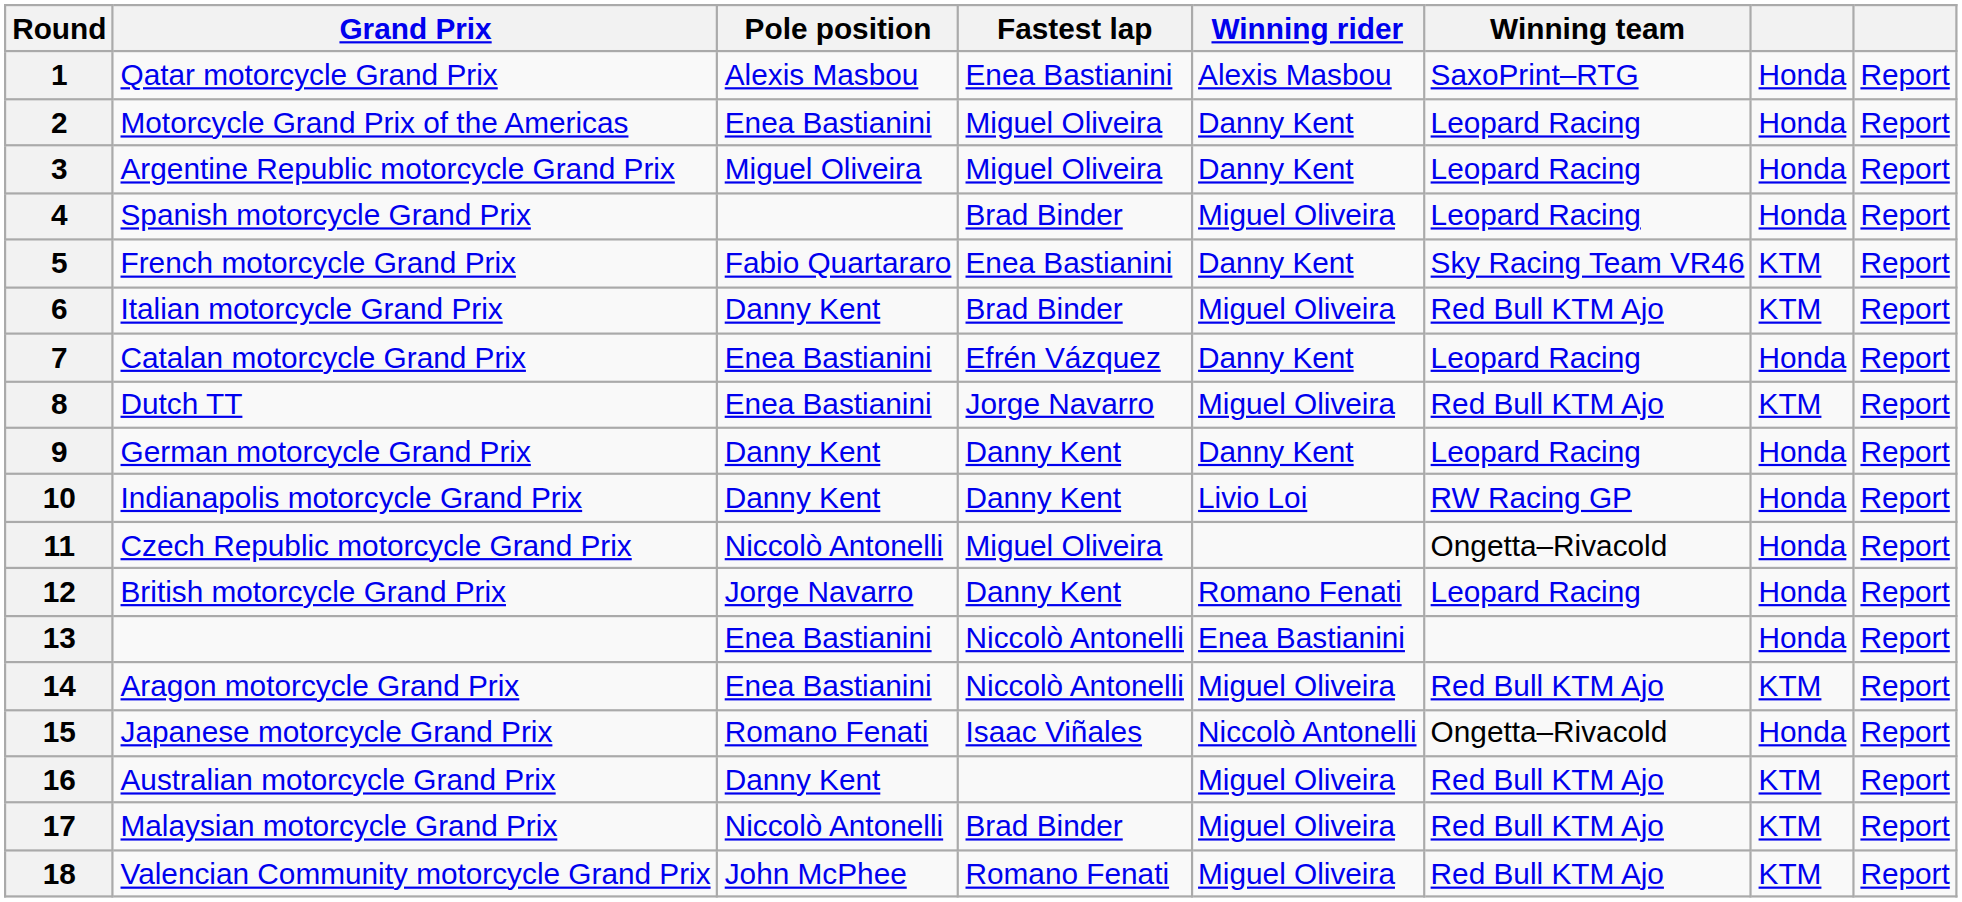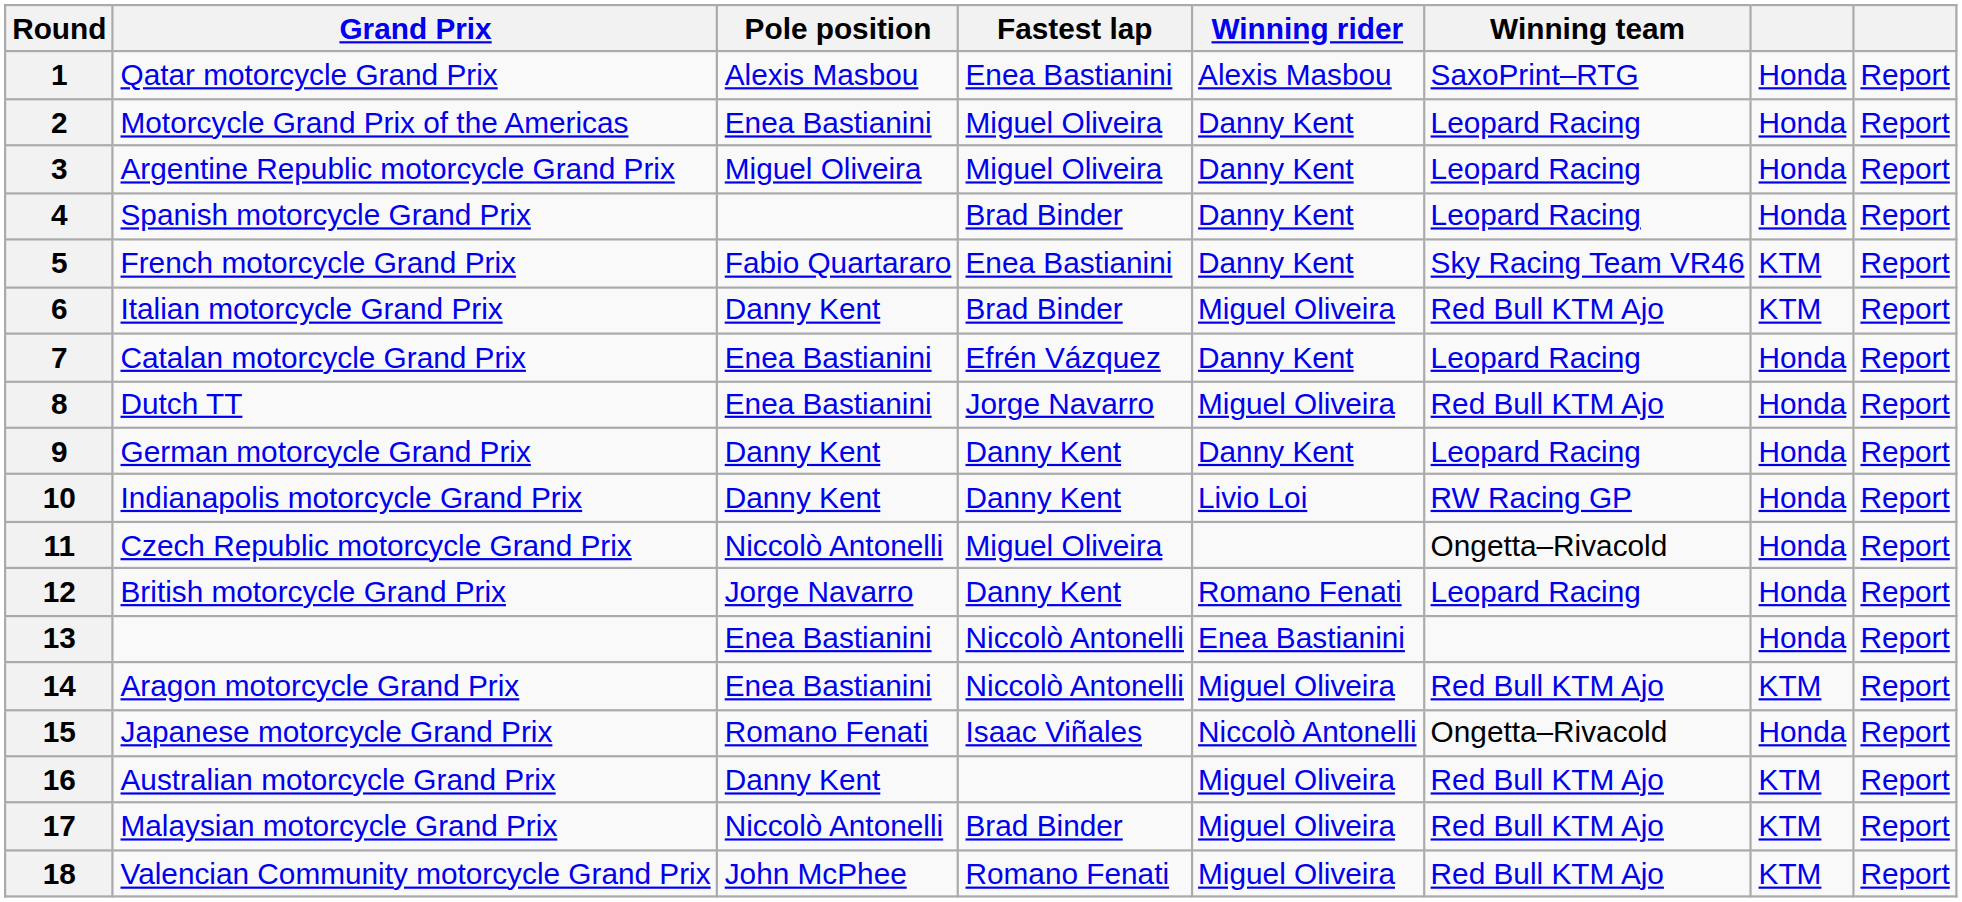4 | Winning rider: Miguel Oliveira -> Danny Kent
8 | column 7: KTM -> Honda
